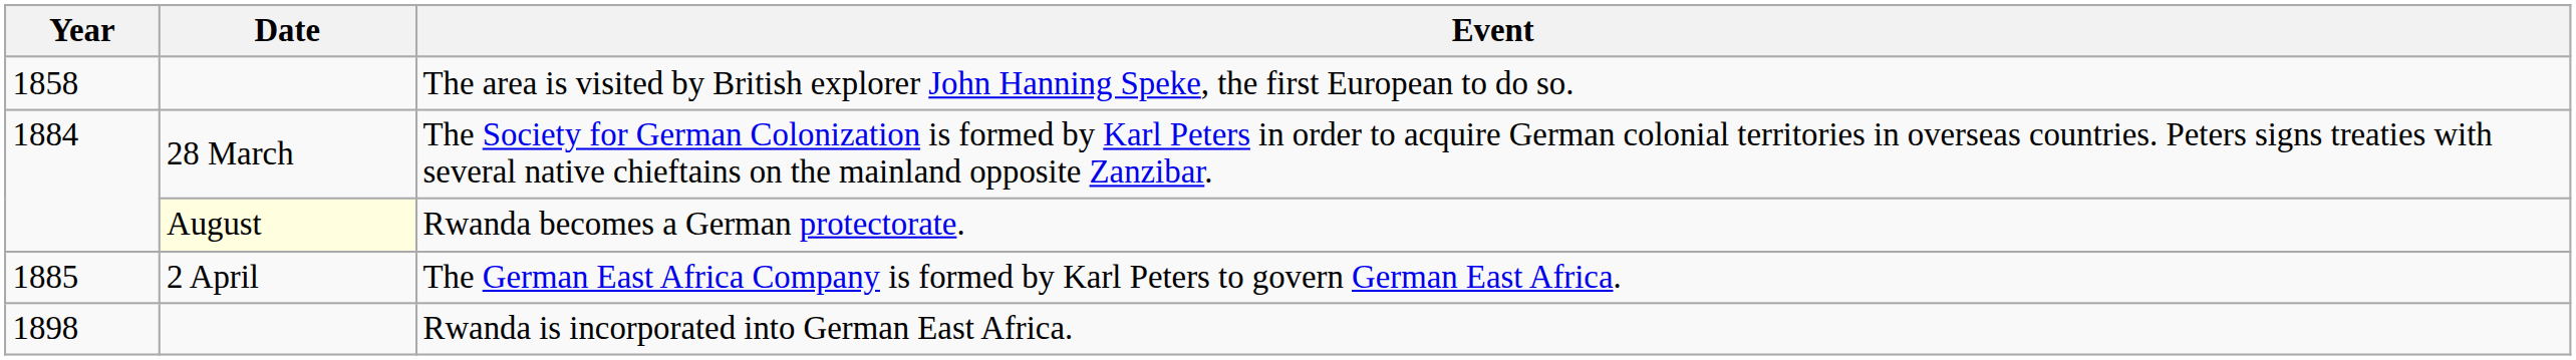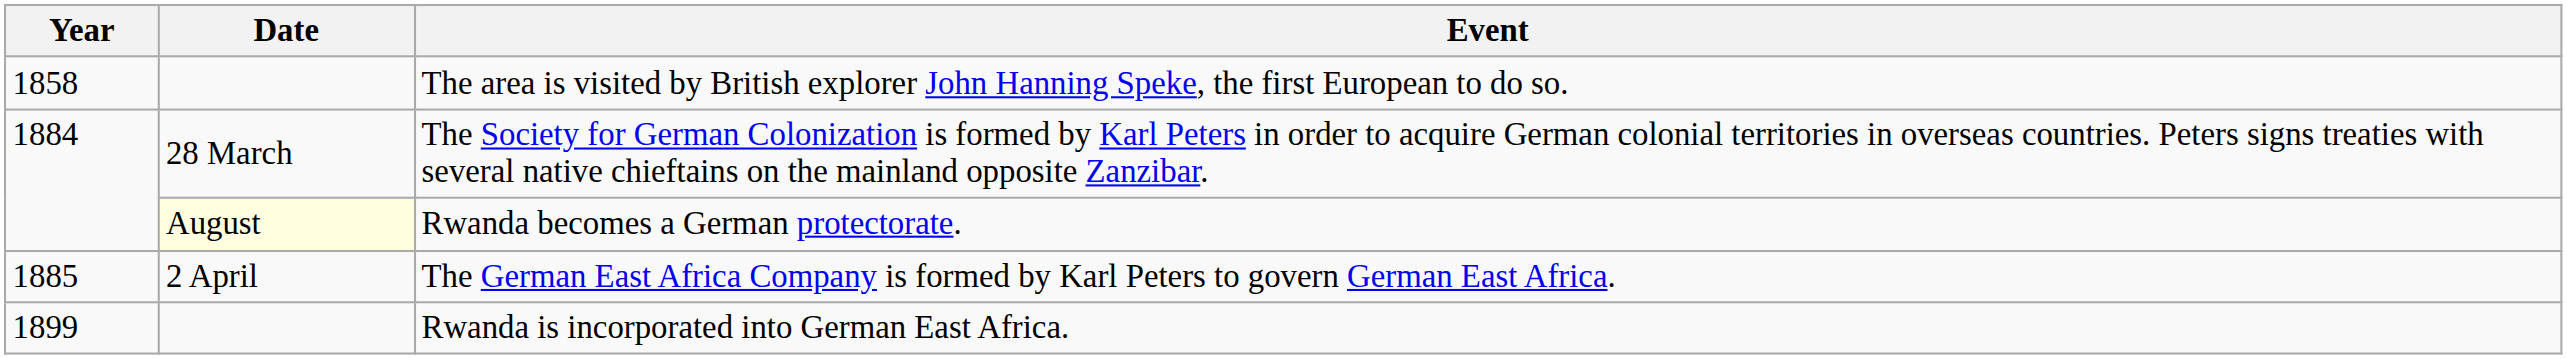Rwanda is incorporated into German East Africa. | Year: 1898 -> 1899
